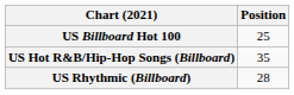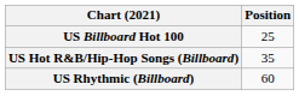US Rhythmic (Billboard) | Position: 28 -> 60
